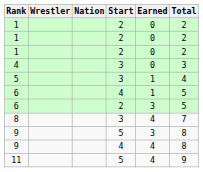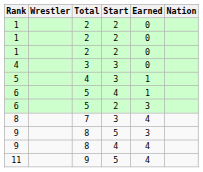columns swapped: Nation <-> Total
